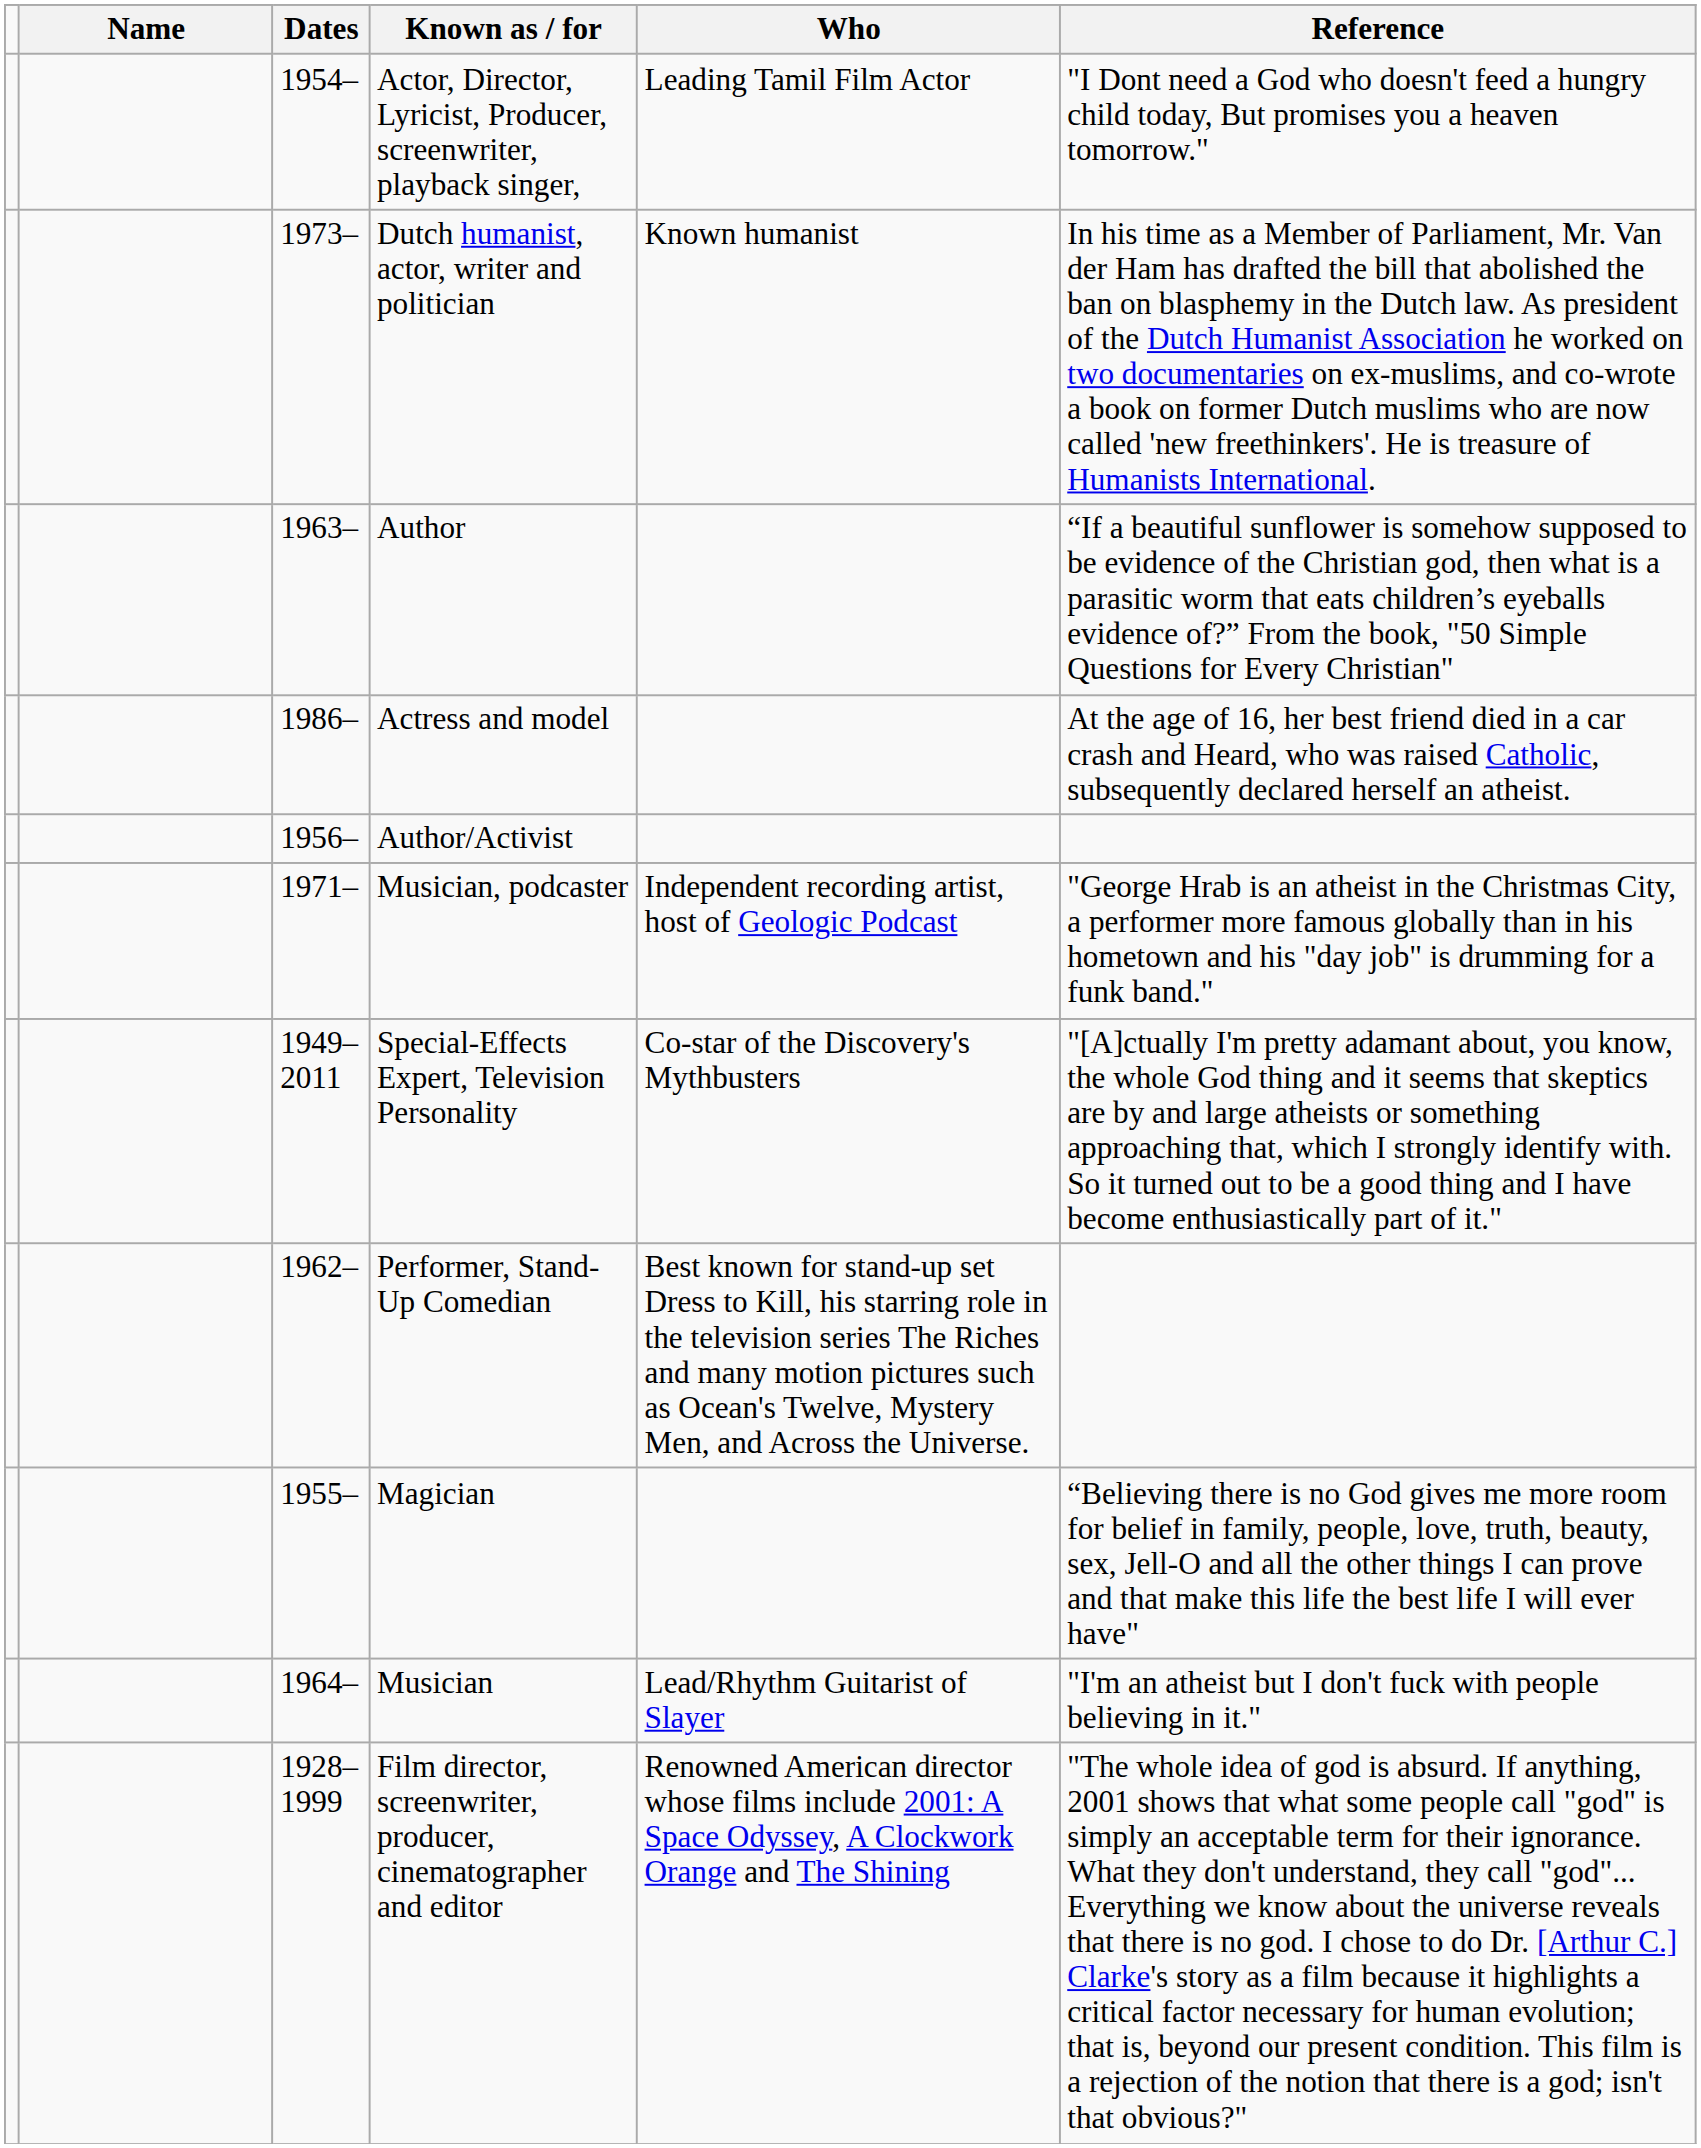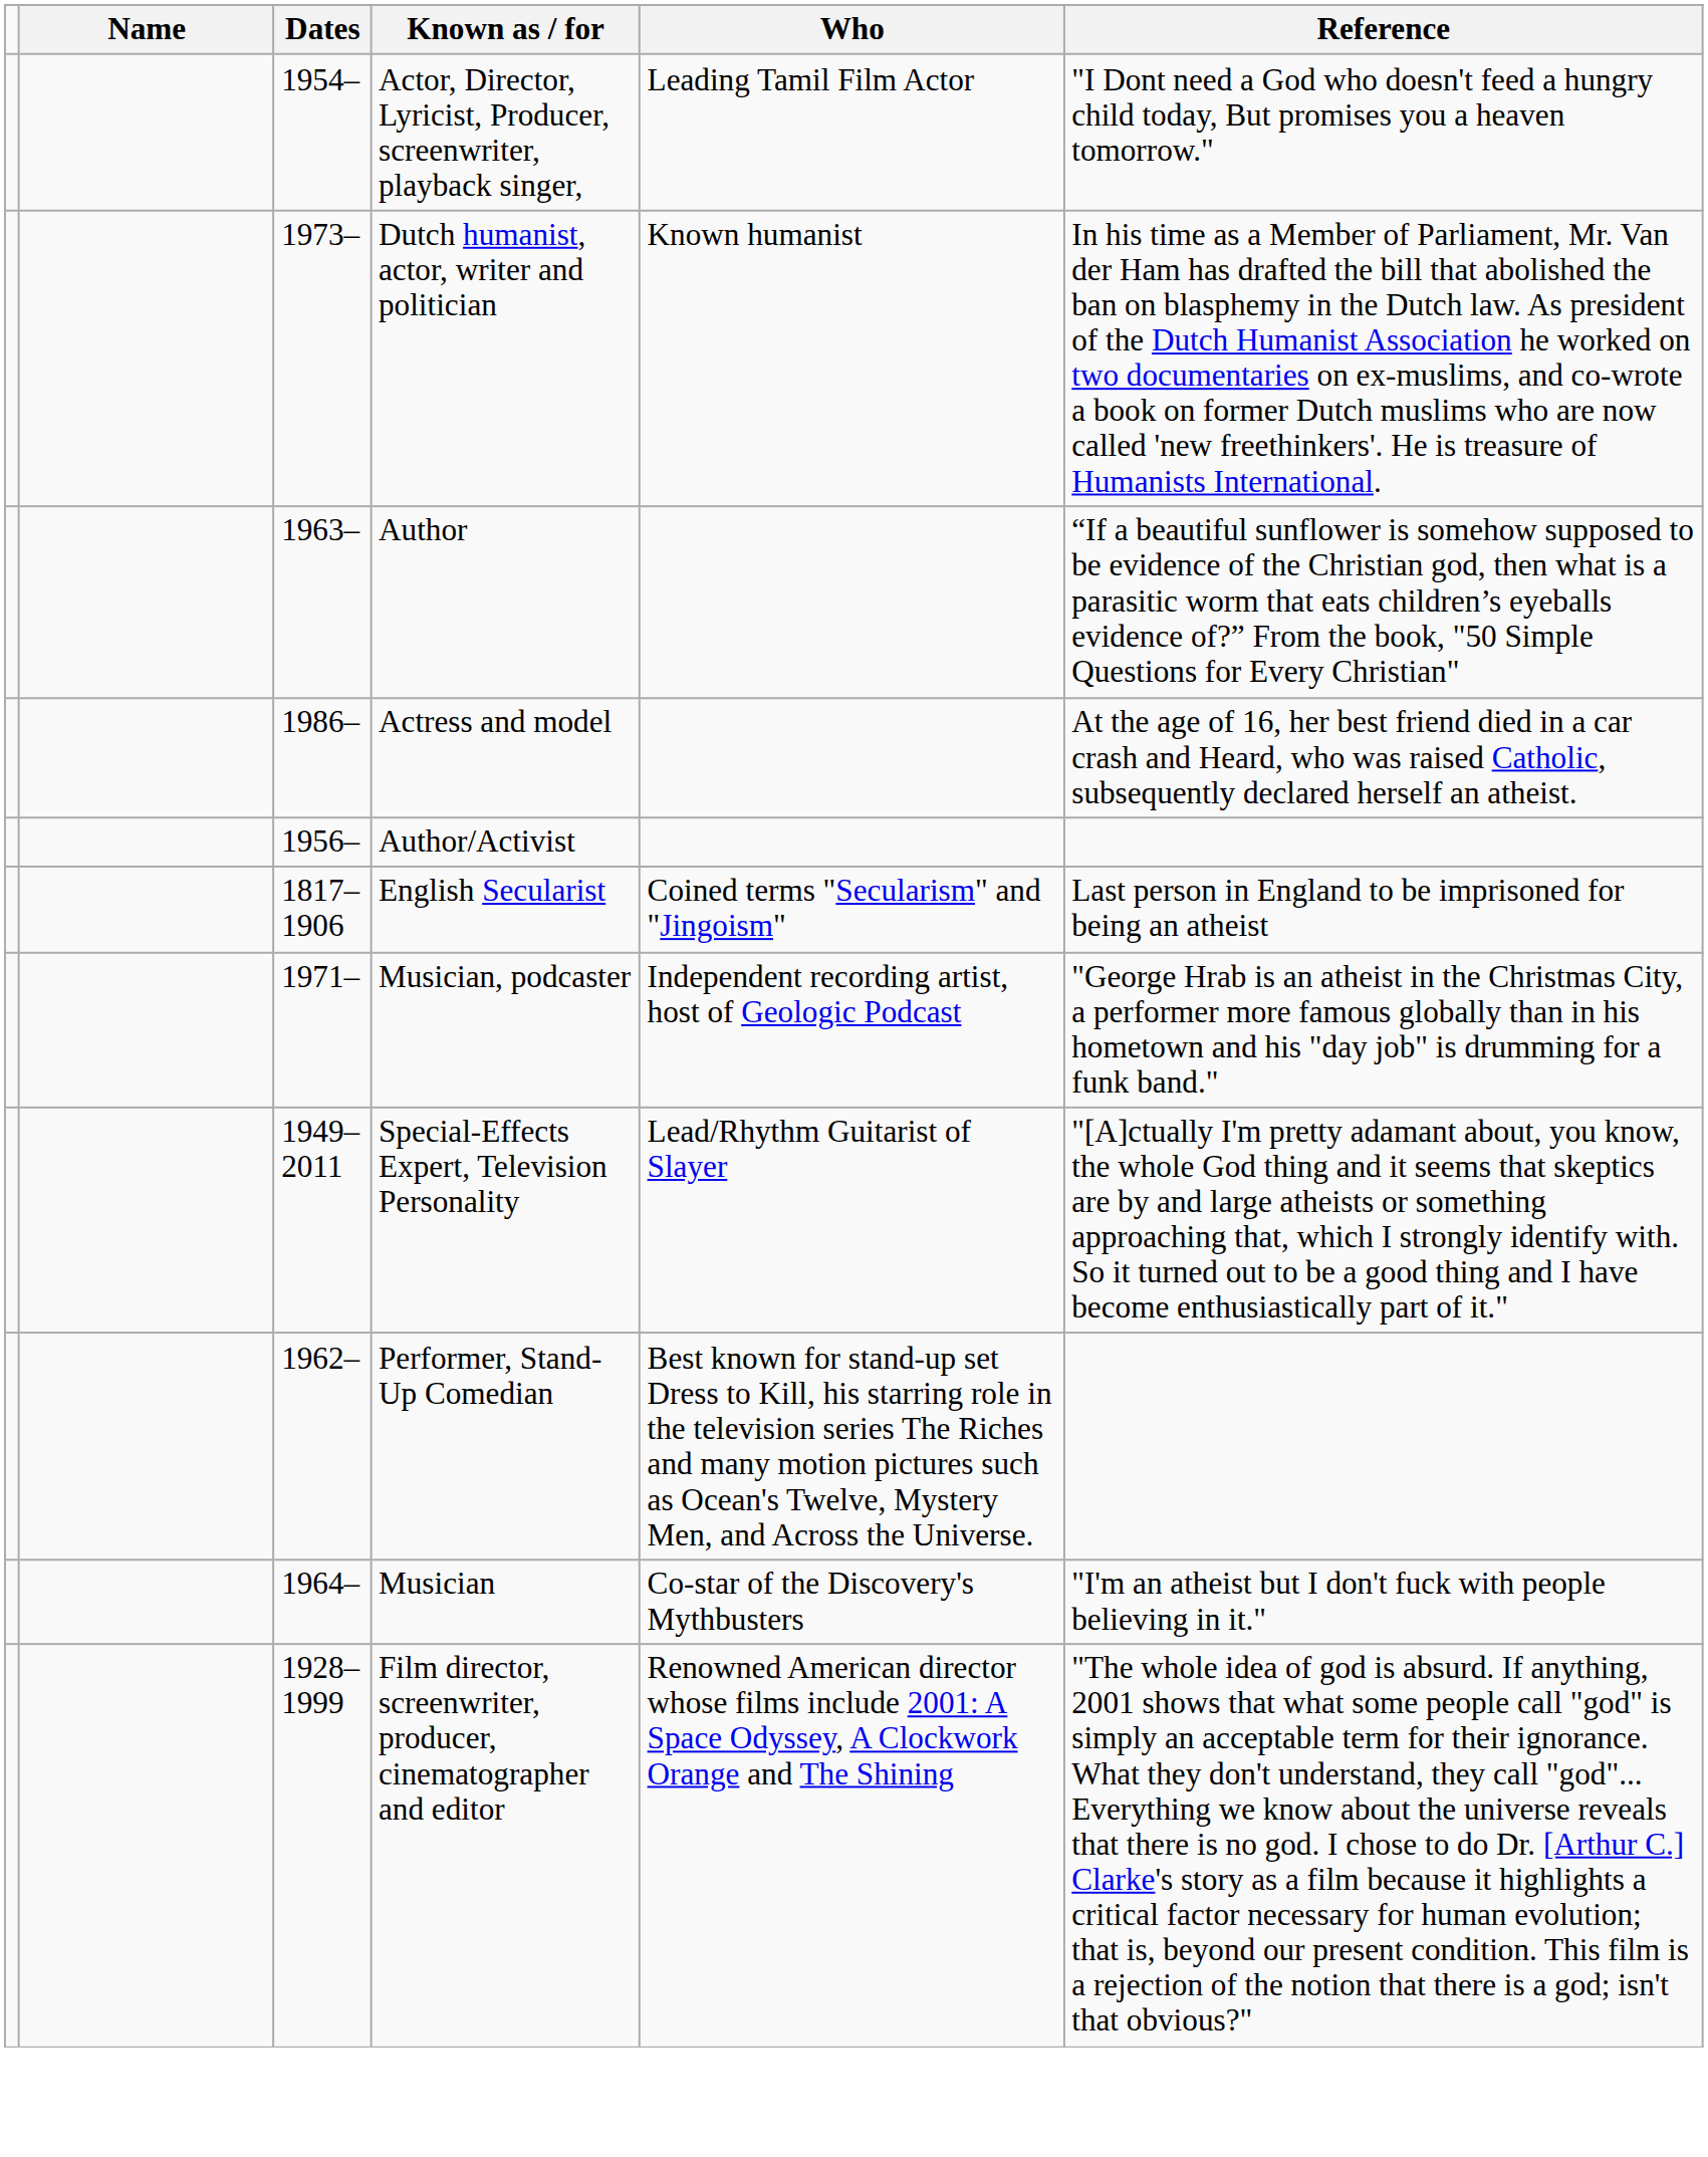+ row: 1817–1906 | English Secularist | Coined terms "Secularism" and "Jingoism" | Last person in England to be imprisoned for being an atheist
Special-Effects Expert, Television Personality | Who: Co-star of the Discovery's Mythbusters -> Lead/Rhythm Guitarist of Slayer
- row: 1955– | Magician | “Believing there is no God gives me more room for belief in family, people, love, truth, beauty, sex, Jell-O and all the other things I can prove and that make this life the best life I will ever have"
Musician | Who: Lead/Rhythm Guitarist of Slayer -> Co-star of the Discovery's Mythbusters
